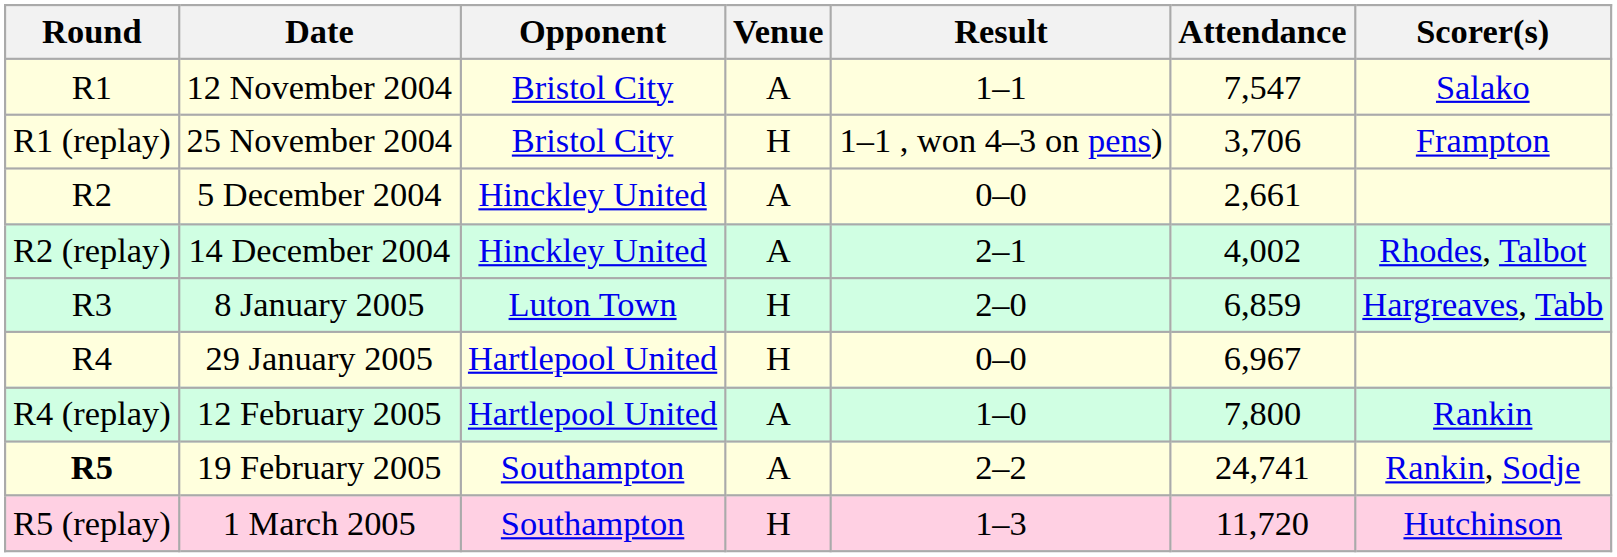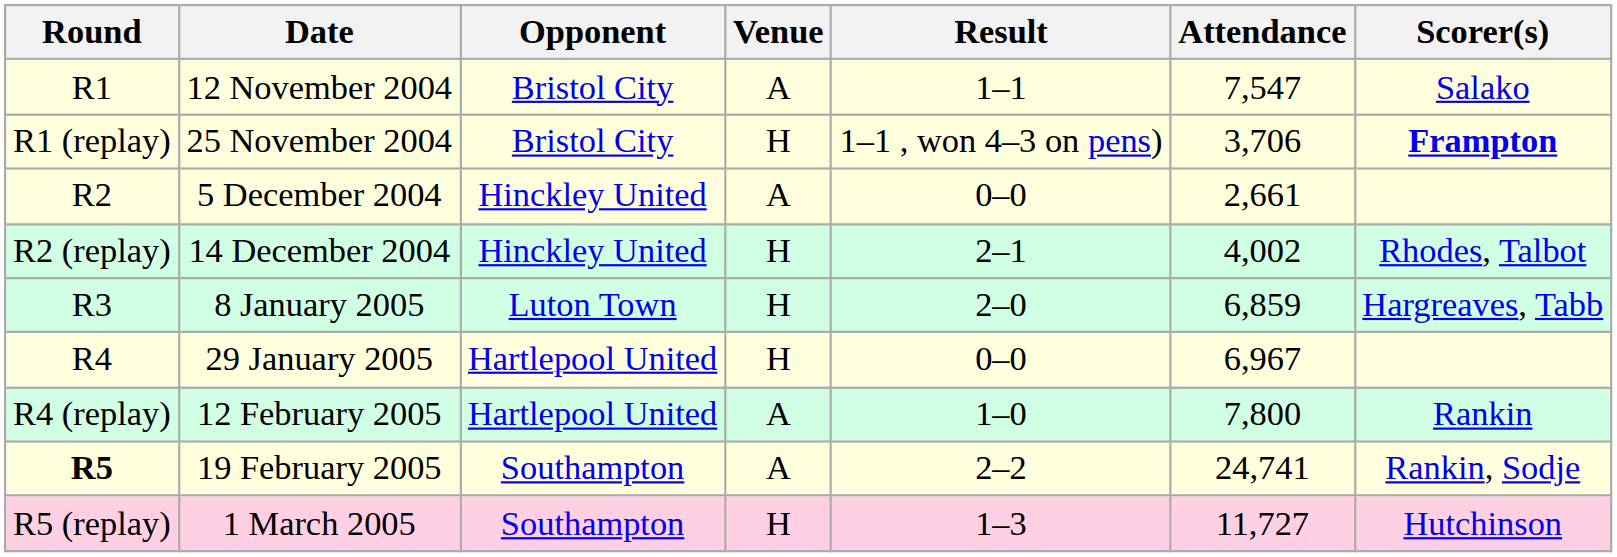25 November 2004 | Scorer(s): normal -> bold
14 December 2004 | Venue: A -> H
1 March 2005 | Attendance: 11,720 -> 11,727
